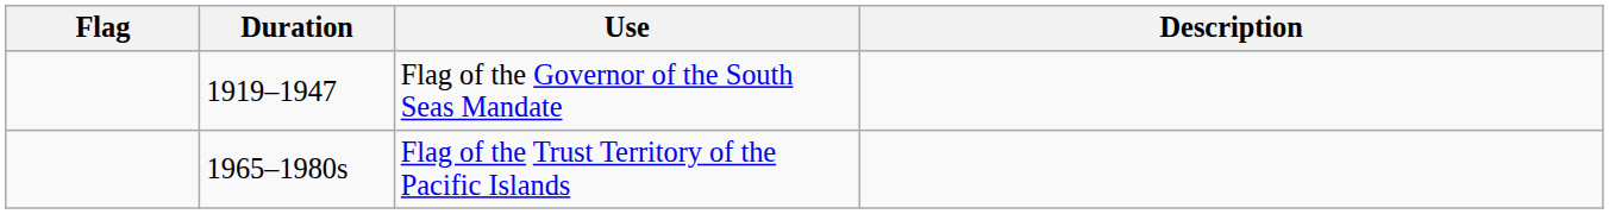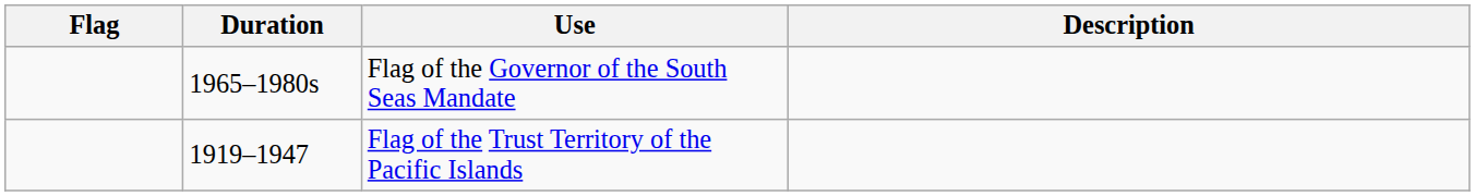Flag of the Governor of the South Seas Mandate | Duration: 1919–1947 -> 1965–1980s
Flag of the Trust Territory of the Pacific Islands | Duration: 1965–1980s -> 1919–1947
